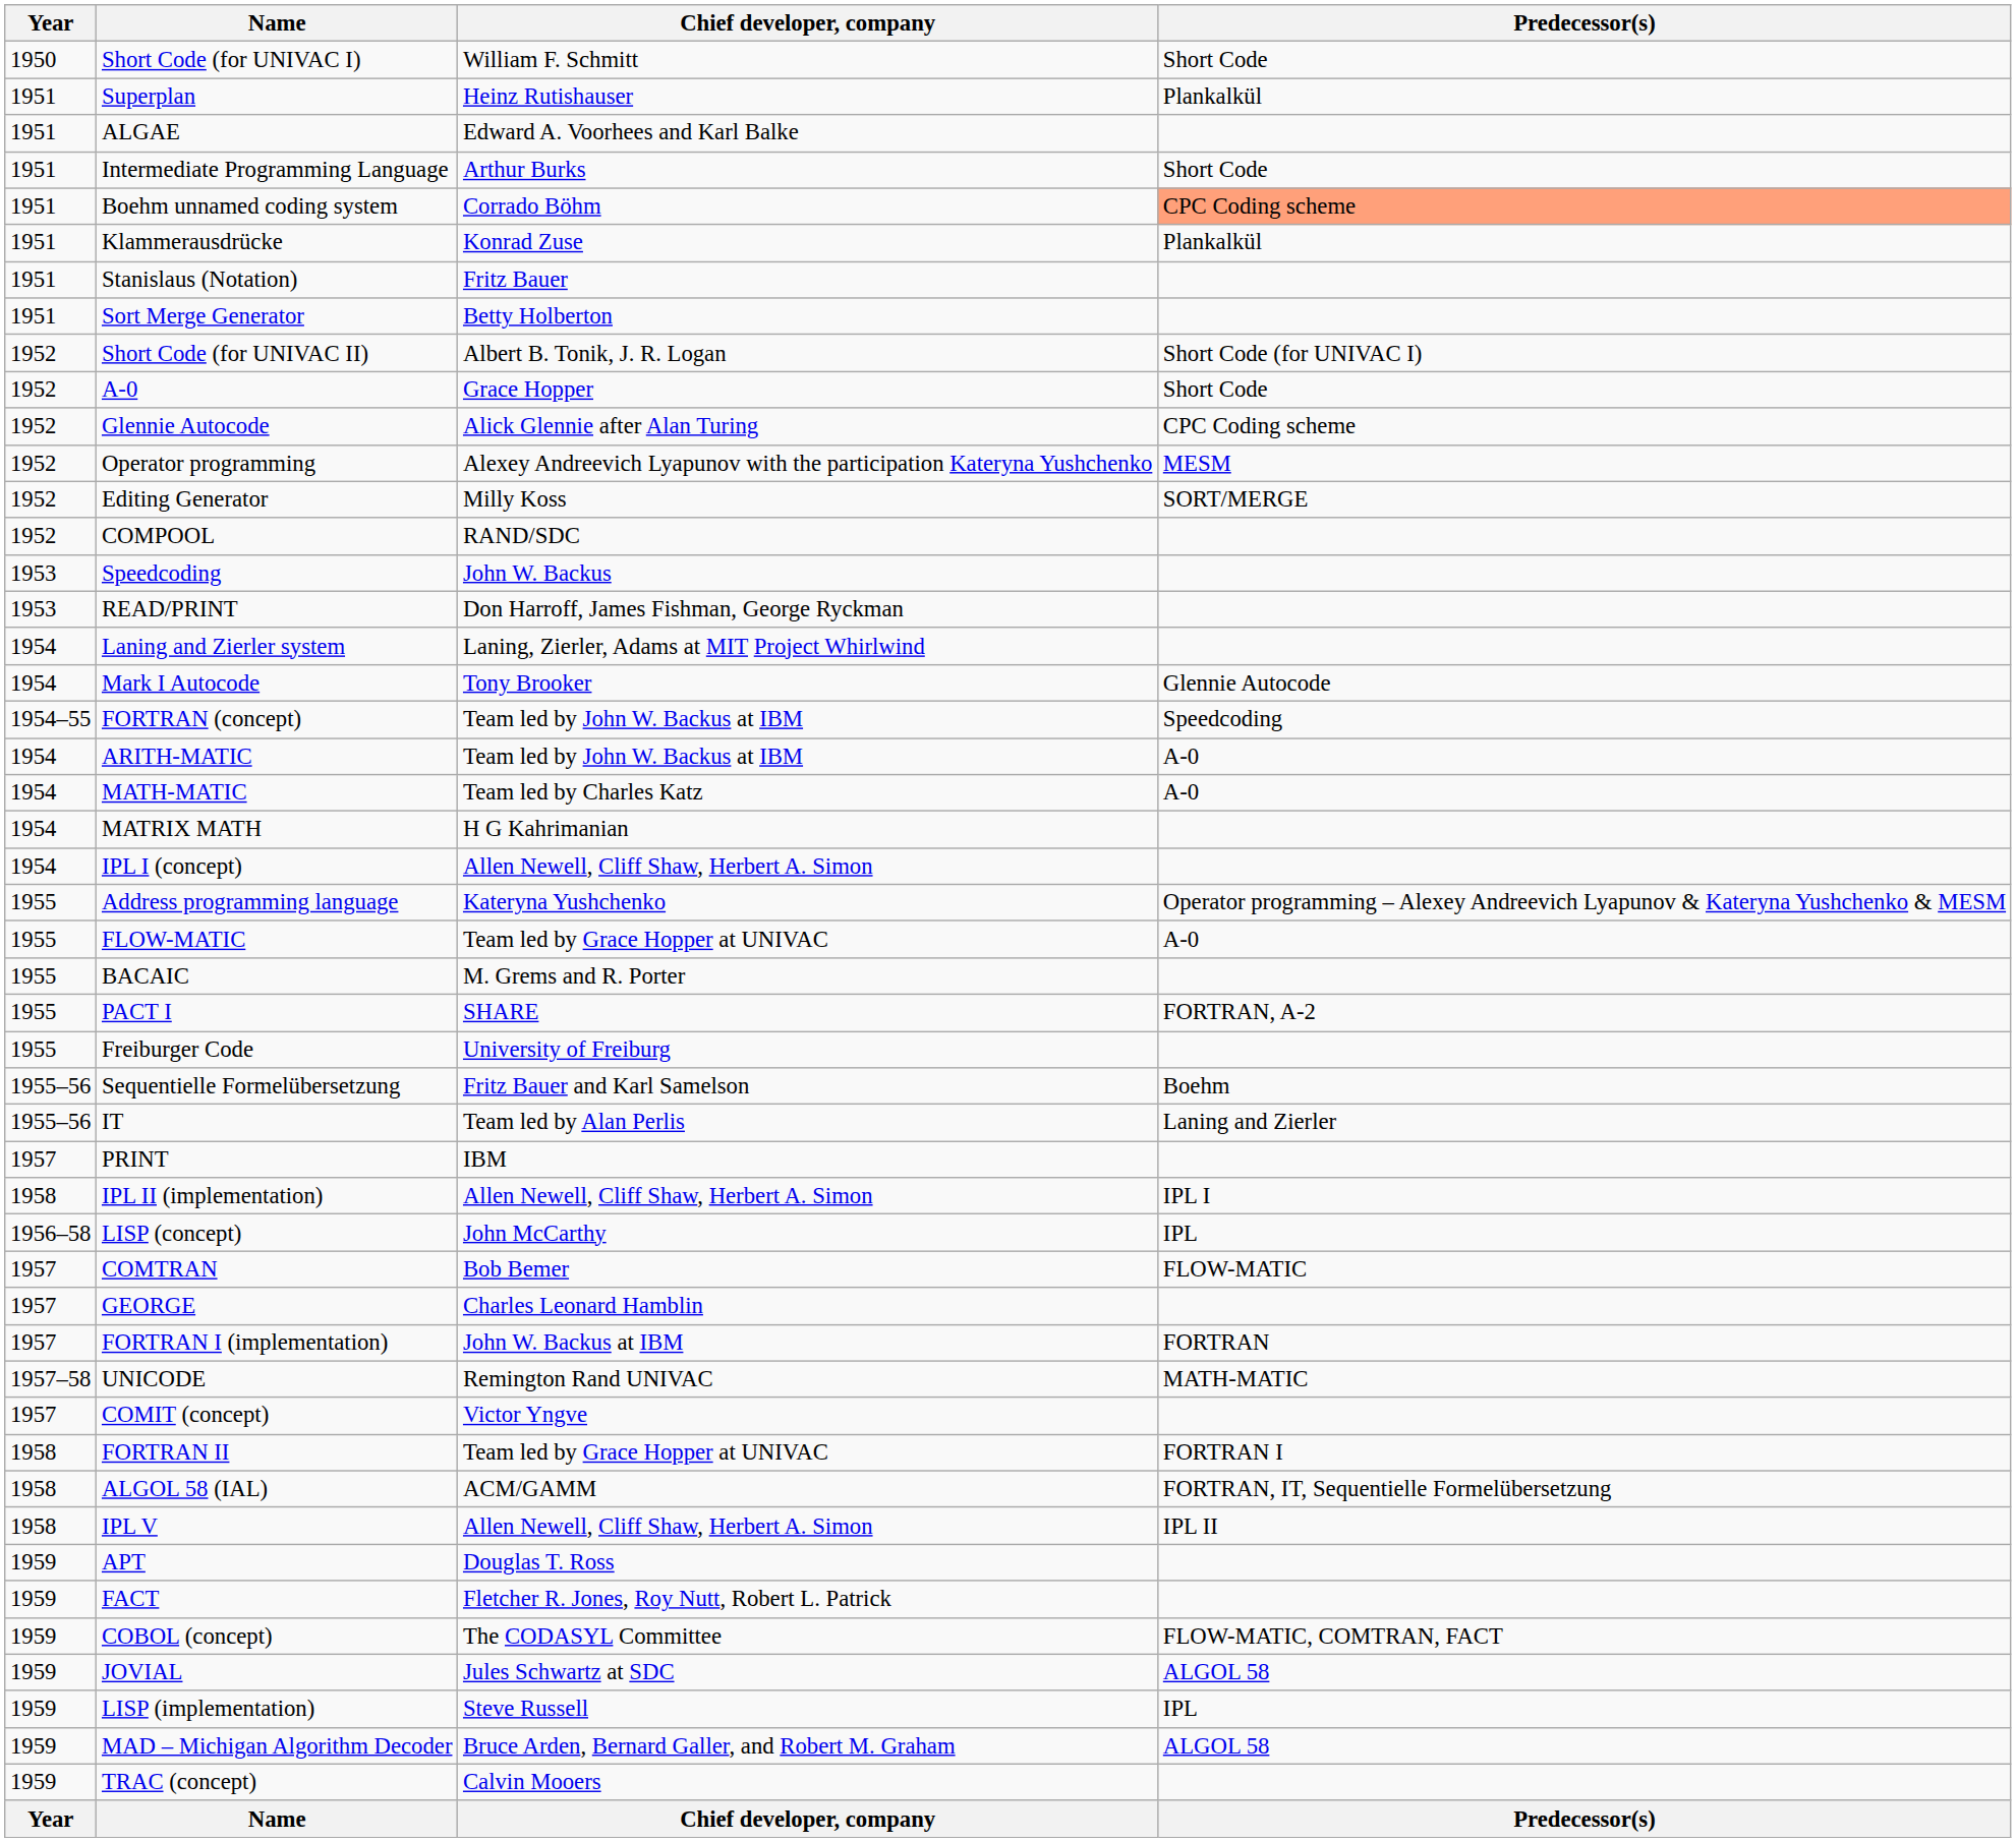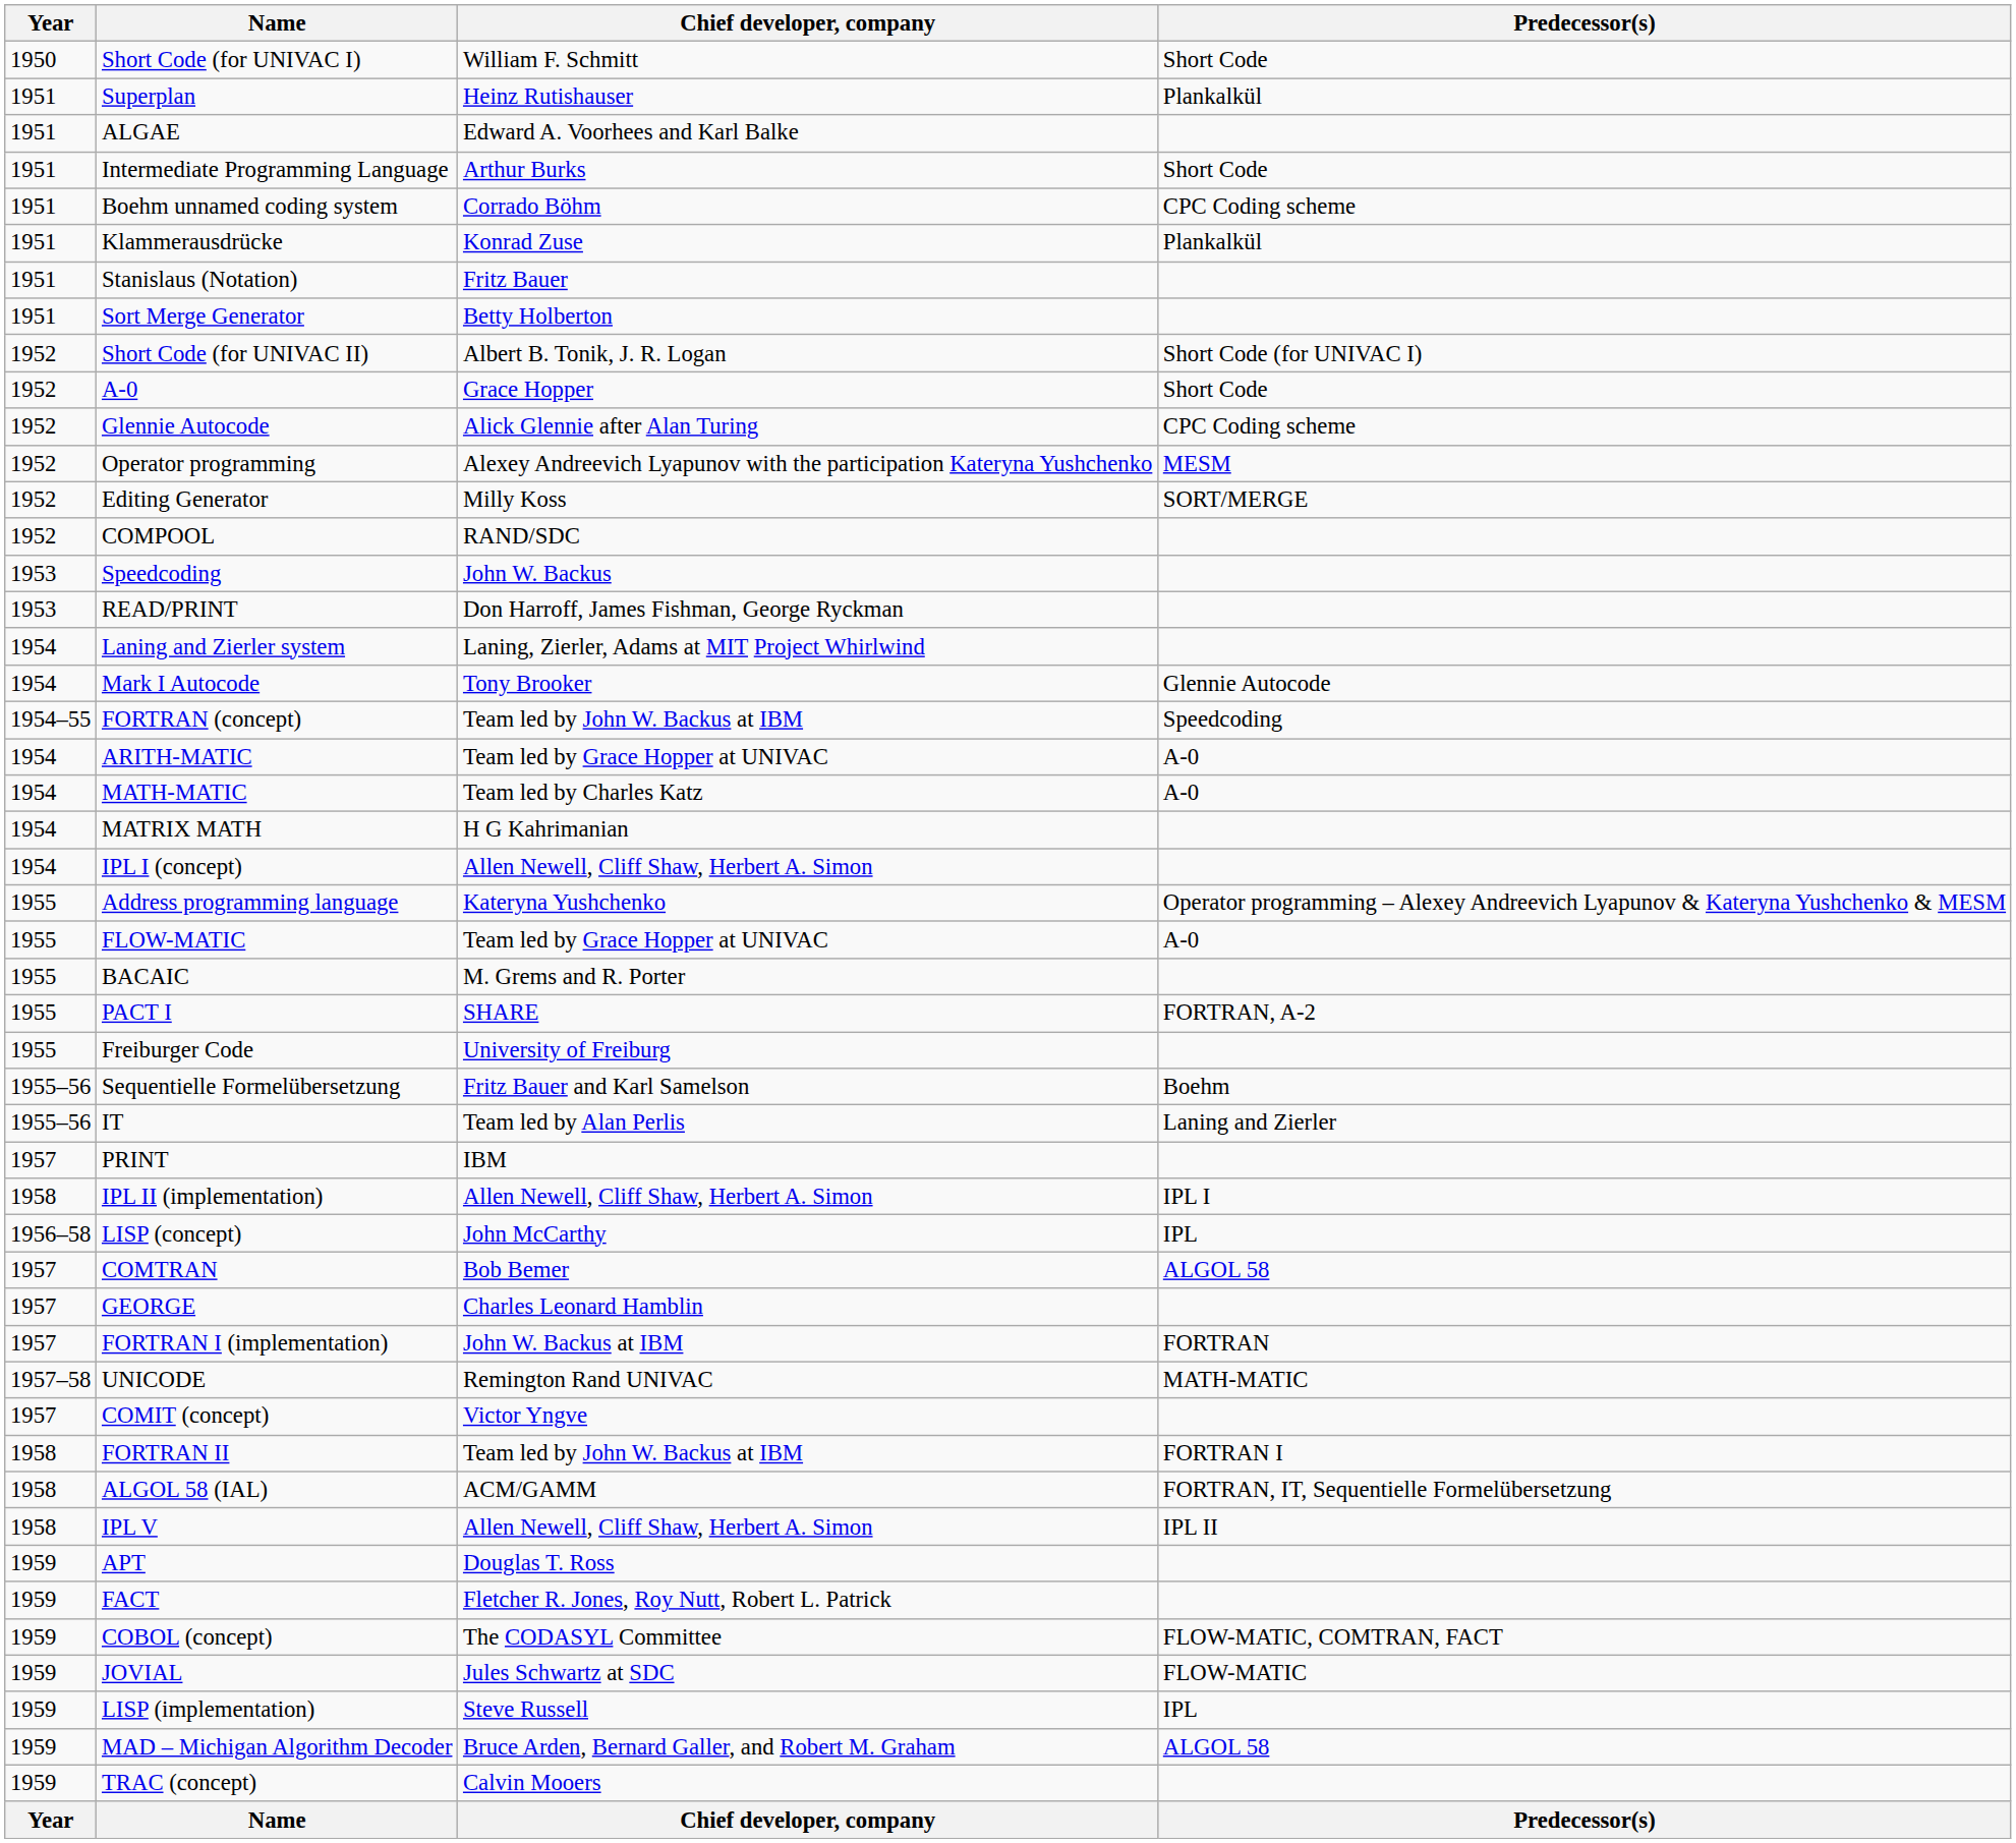Boehm unnamed coding system | Predecessor(s): lightsalmon background -> no background
ARITH-MATIC | Chief developer, company: Team led by John W. Backus at IBM -> Team led by Grace Hopper at UNIVAC
COMTRAN | Predecessor(s): FLOW-MATIC -> ALGOL 58
FORTRAN II | Chief developer, company: Team led by Grace Hopper at UNIVAC -> Team led by John W. Backus at IBM
JOVIAL | Predecessor(s): ALGOL 58 -> FLOW-MATIC
